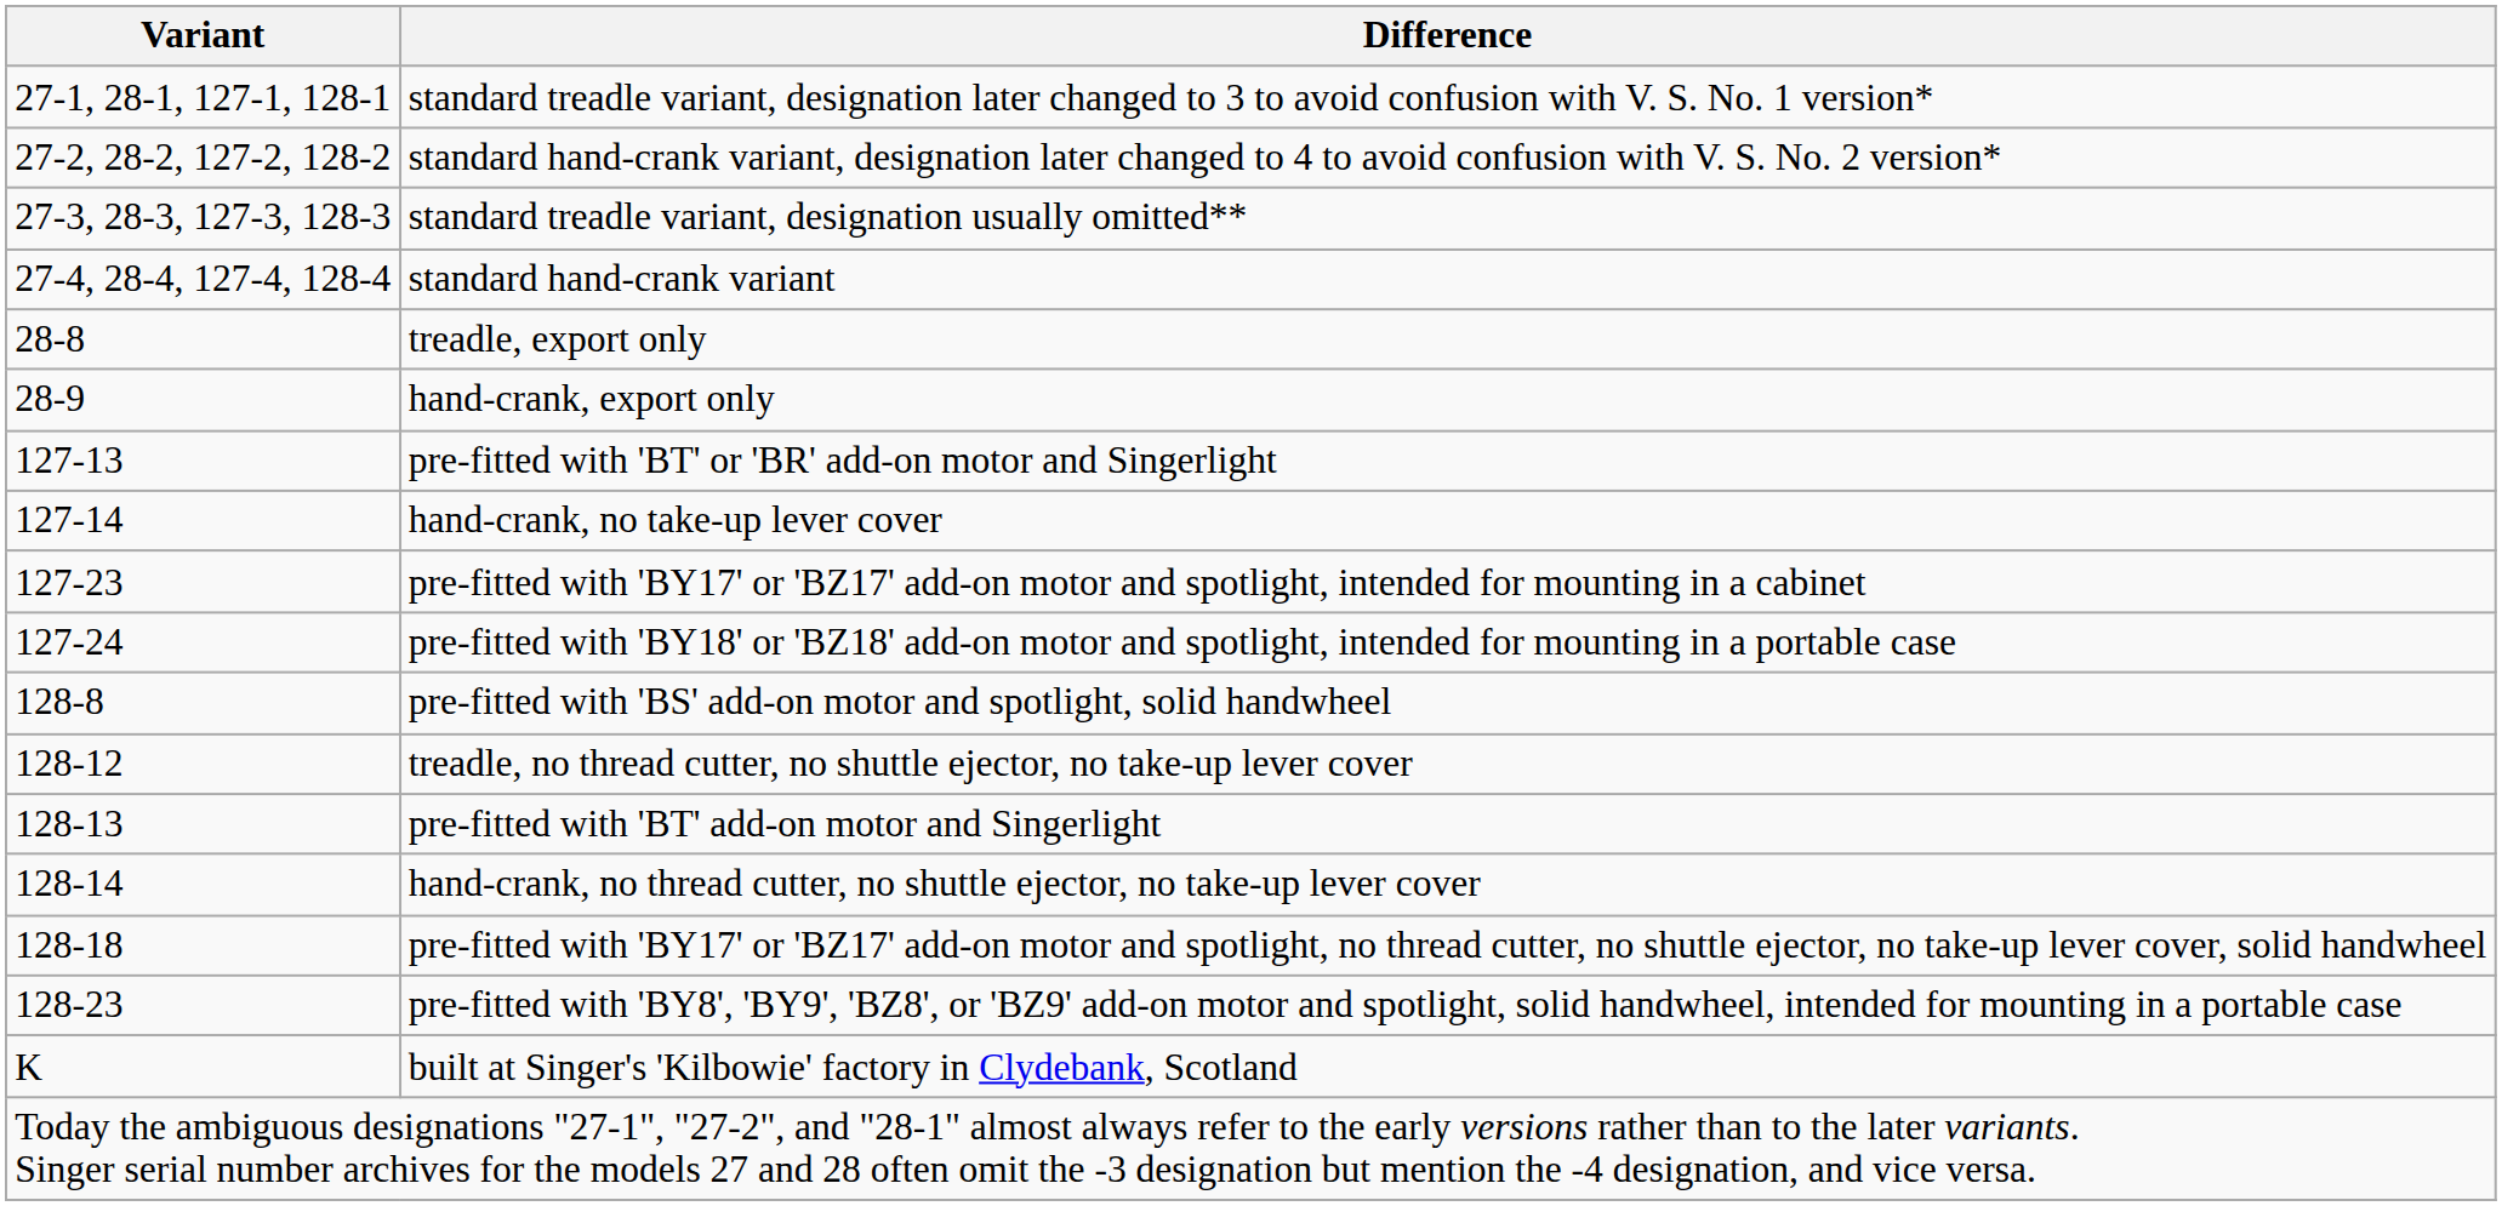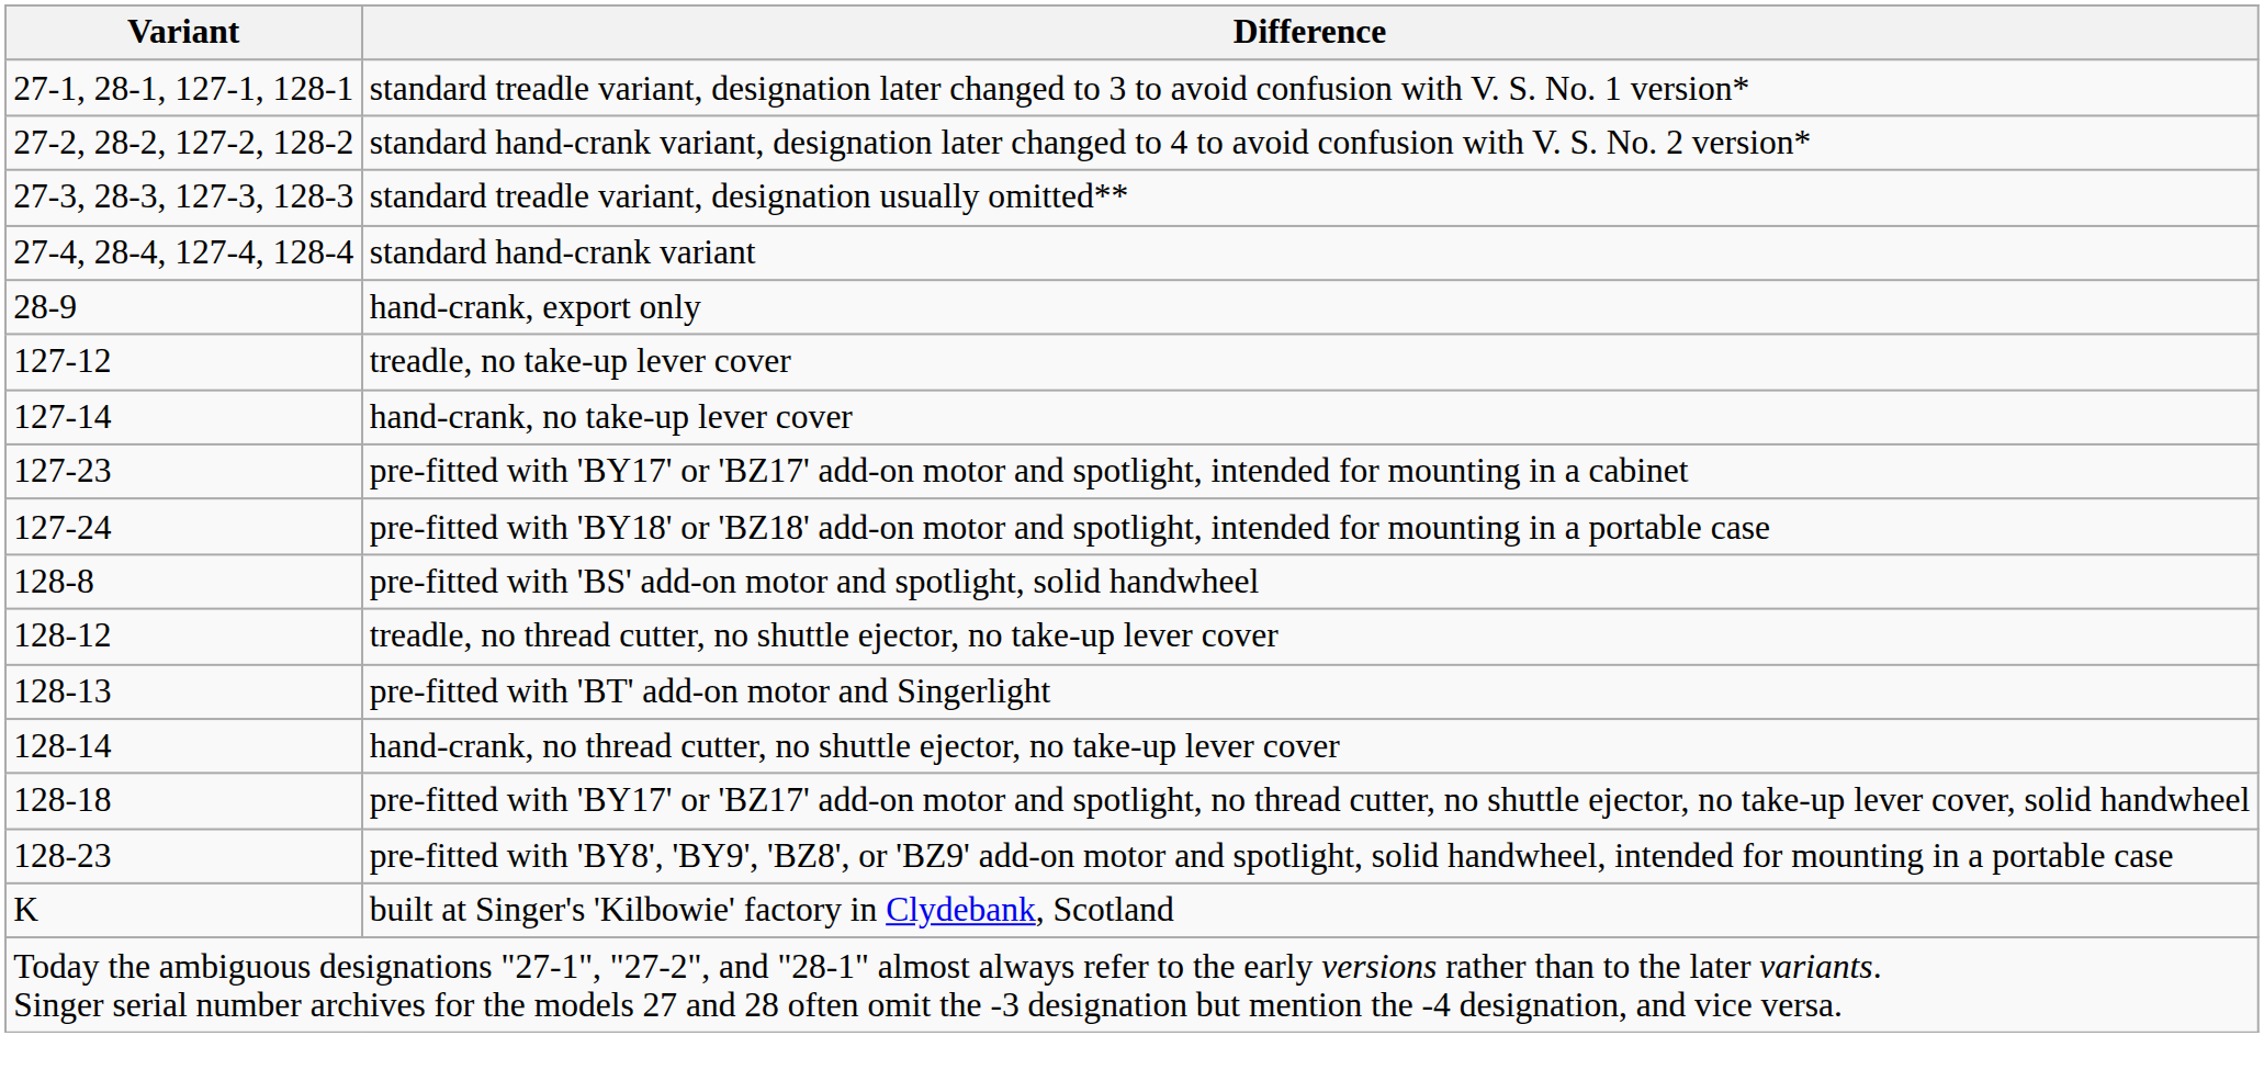- row: 28-8 | treadle, export only
+ row: 127-12 | treadle, no take-up lever cover
- row: 127-13 | pre-fitted with 'BT' or 'BR' add-on motor and Singerlight
